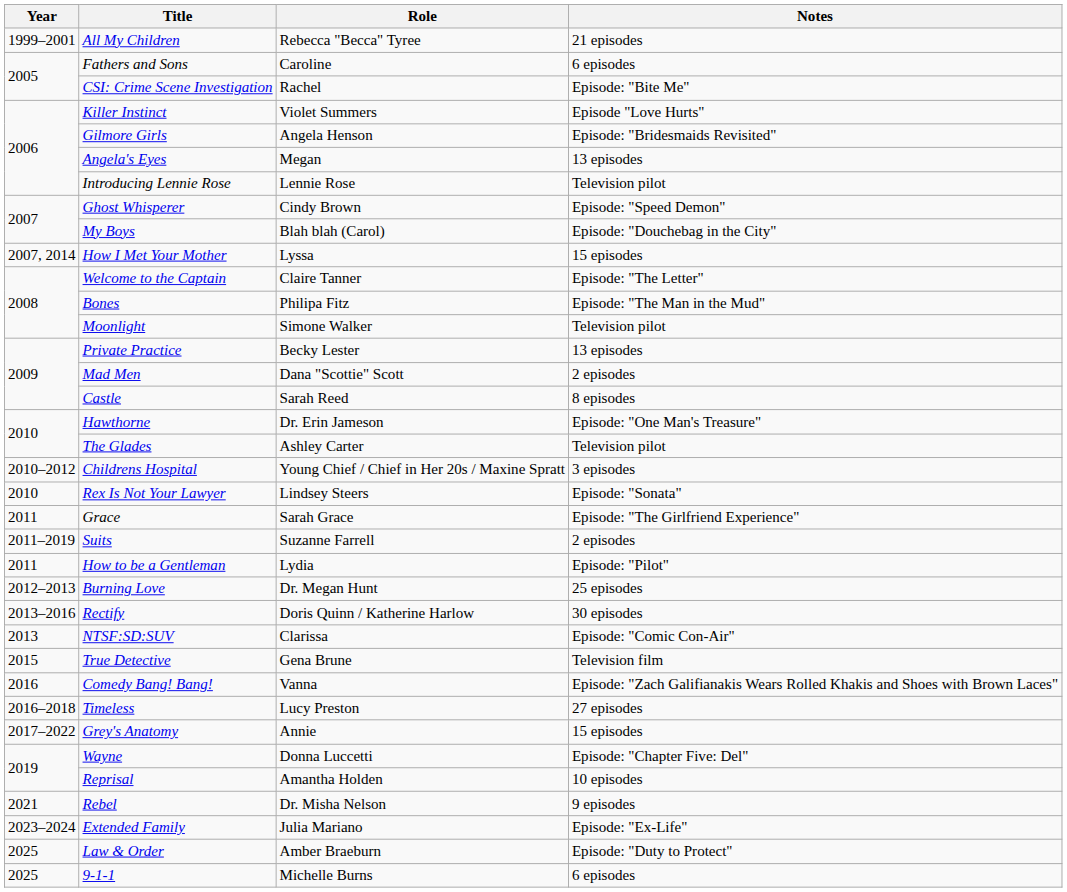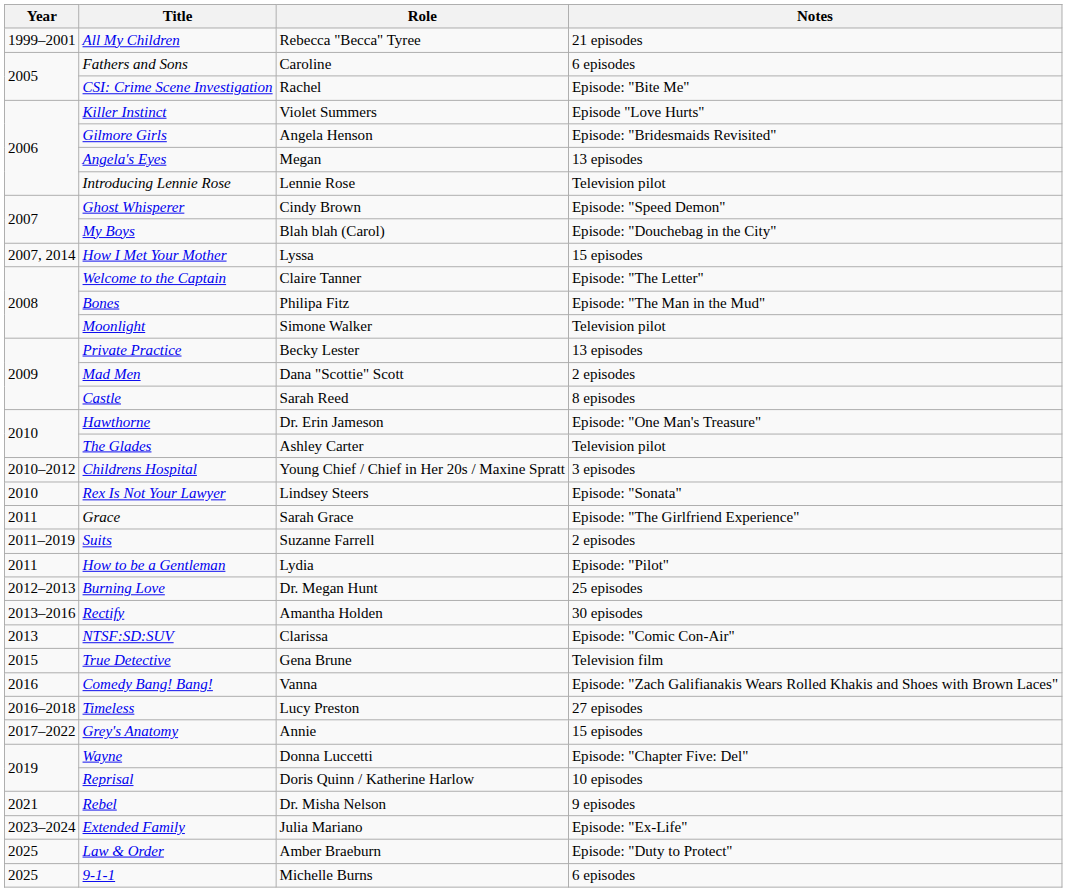Rectify | Role: Doris Quinn / Katherine Harlow -> Amantha Holden
Reprisal | Role: Amantha Holden -> Doris Quinn / Katherine Harlow
